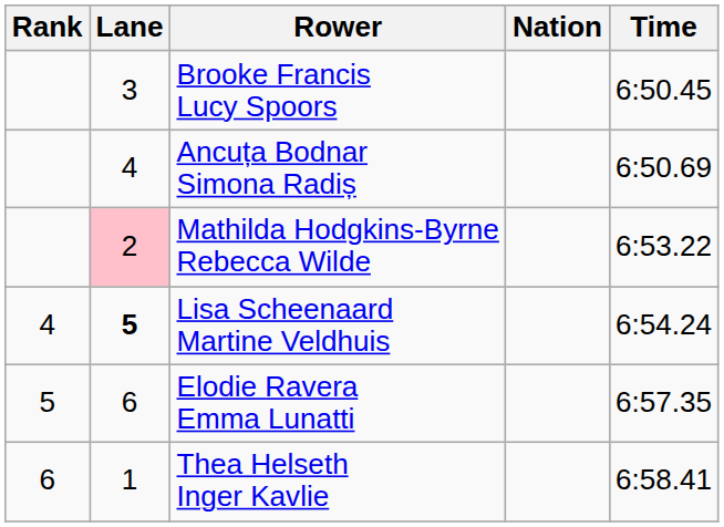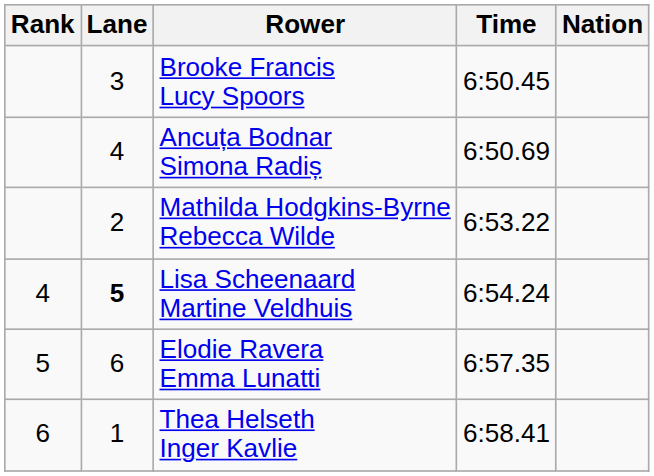columns swapped: Nation <-> Time
Mathilda Hodgkins-Byrne Rebecca Wilde | Lane: pink background -> no background
